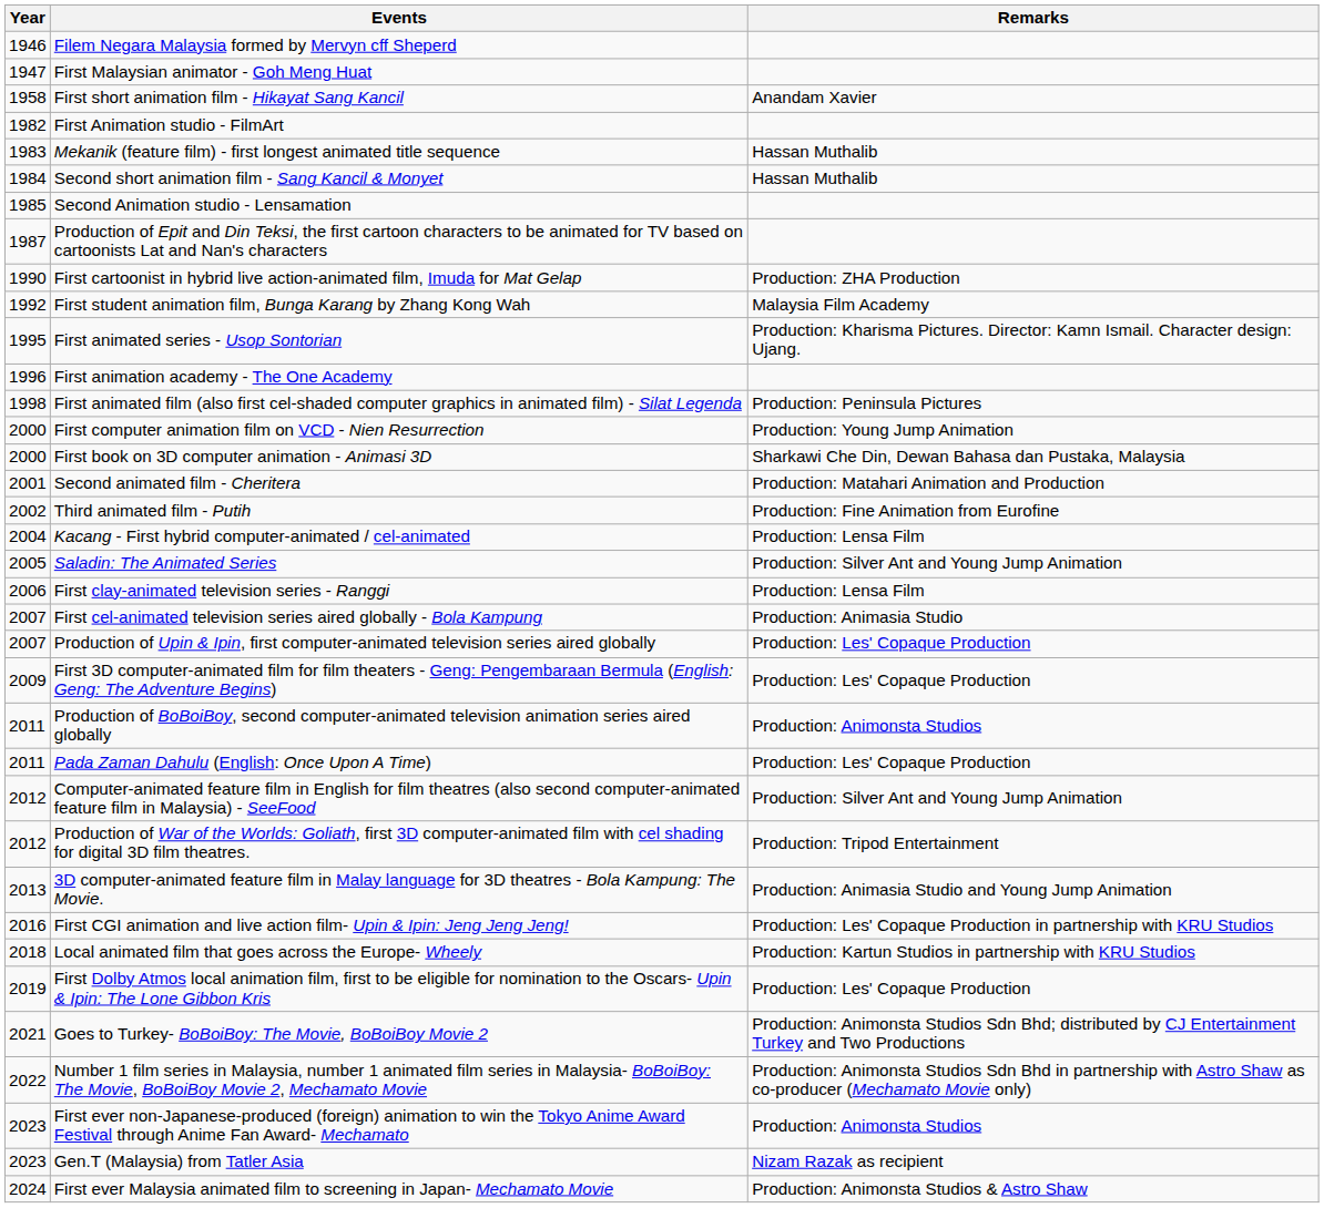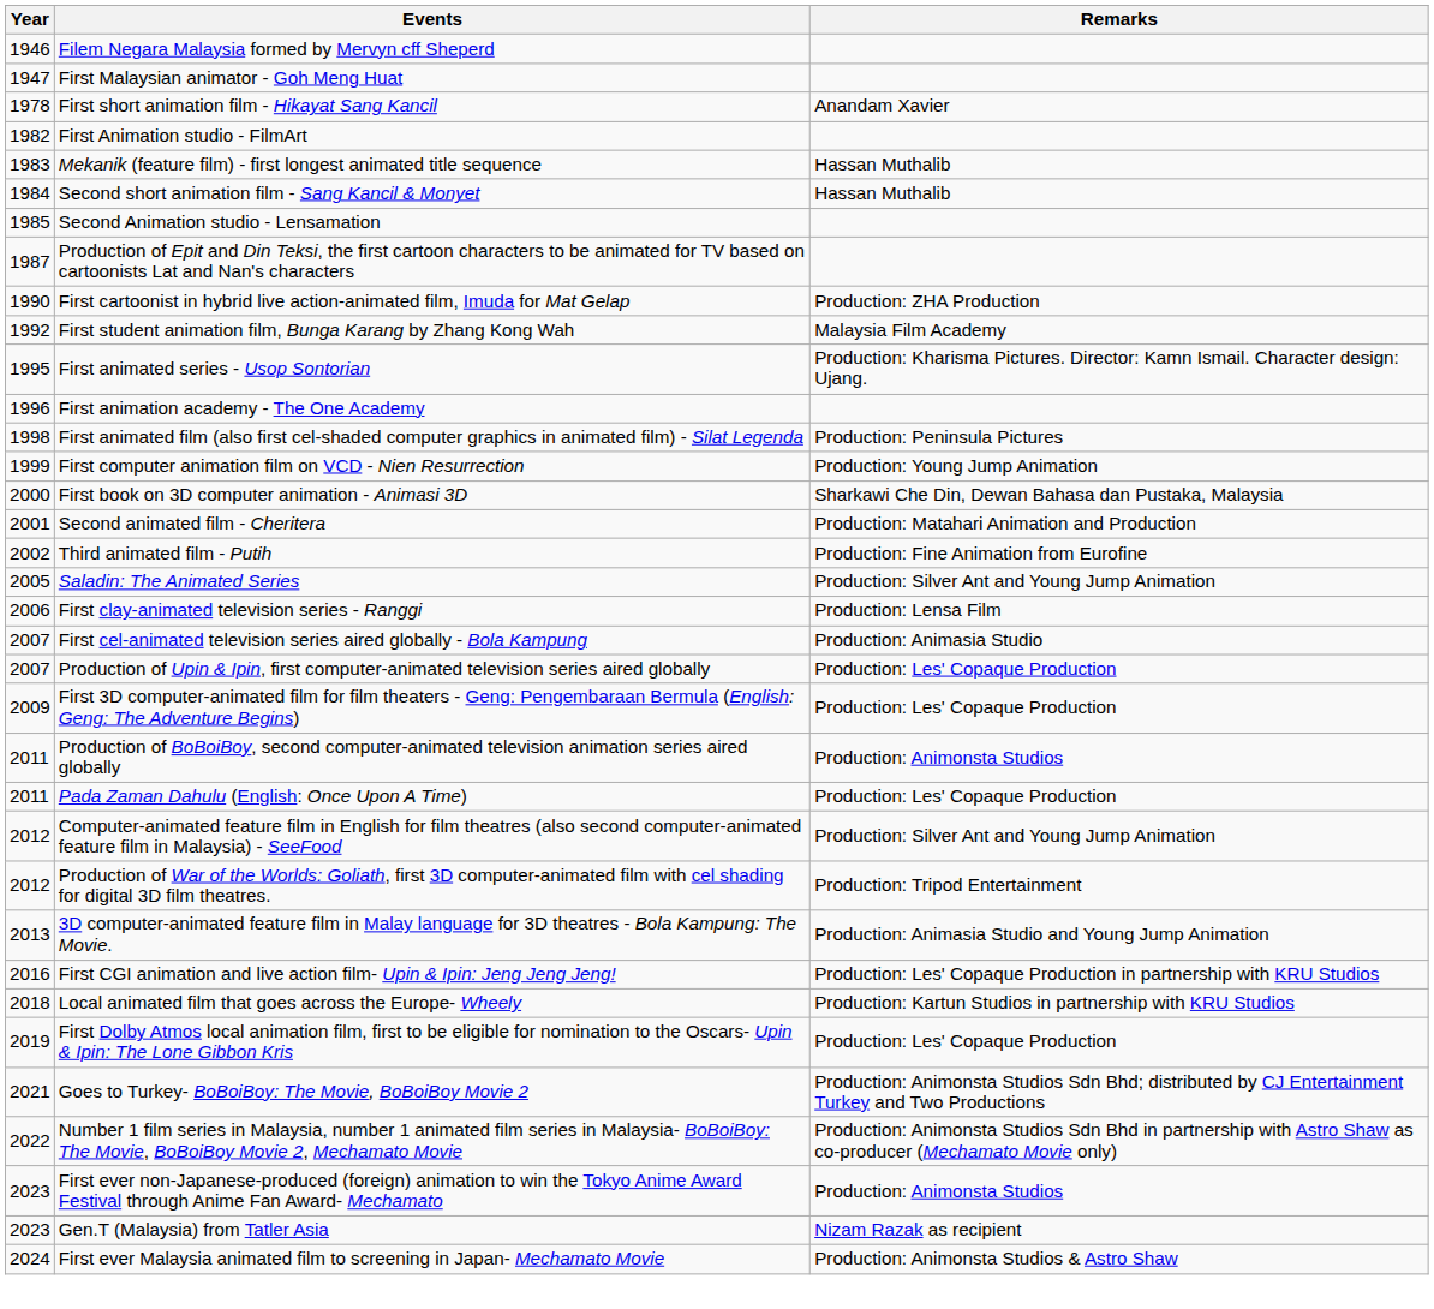First short animation film - Hikayat Sang Kancil | Year: 1958 -> 1978
First computer animation film on VCD - Nien Resurrection | Year: 2000 -> 1999
- row: 2004 | Kacang - First hybrid computer-animated / cel-animated | Production: Lensa Film
